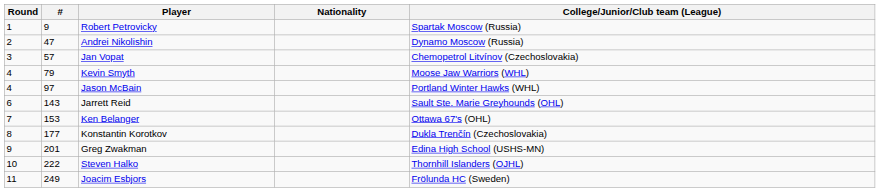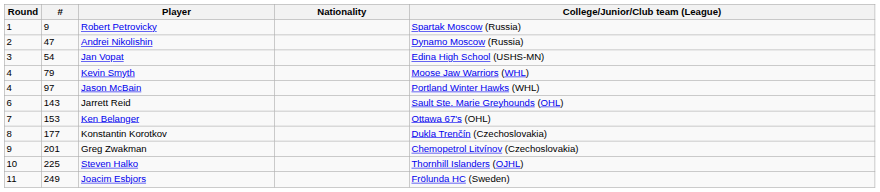Jan Vopat | #: 57 -> 54
Jan Vopat | College/Junior/Club team (League): Chemopetrol Litvínov (Czechoslovakia) -> Edina High School (USHS-MN)
Greg Zwakman | College/Junior/Club team (League): Edina High School (USHS-MN) -> Chemopetrol Litvínov (Czechoslovakia)
Steven Halko | #: 222 -> 225
